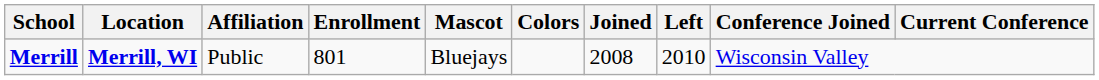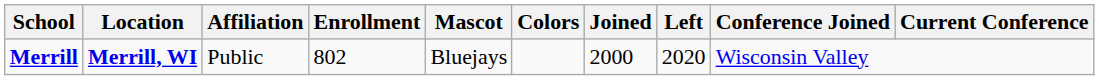Merrill | Enrollment: 801 -> 802
Merrill | Joined: 2008 -> 2000
Merrill | Left: 2010 -> 2020
